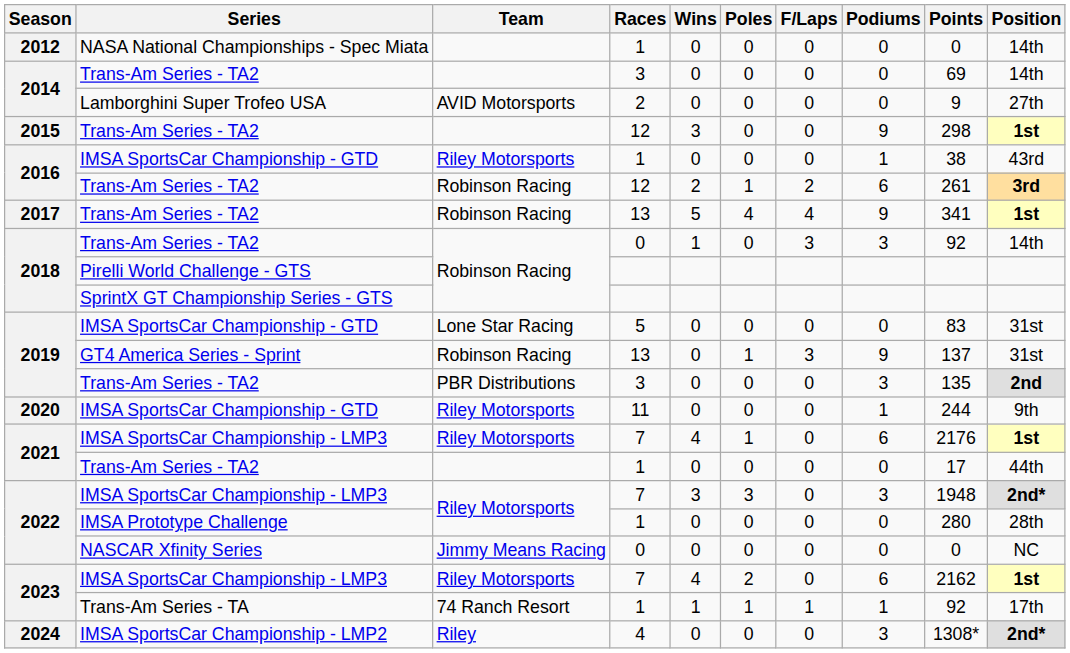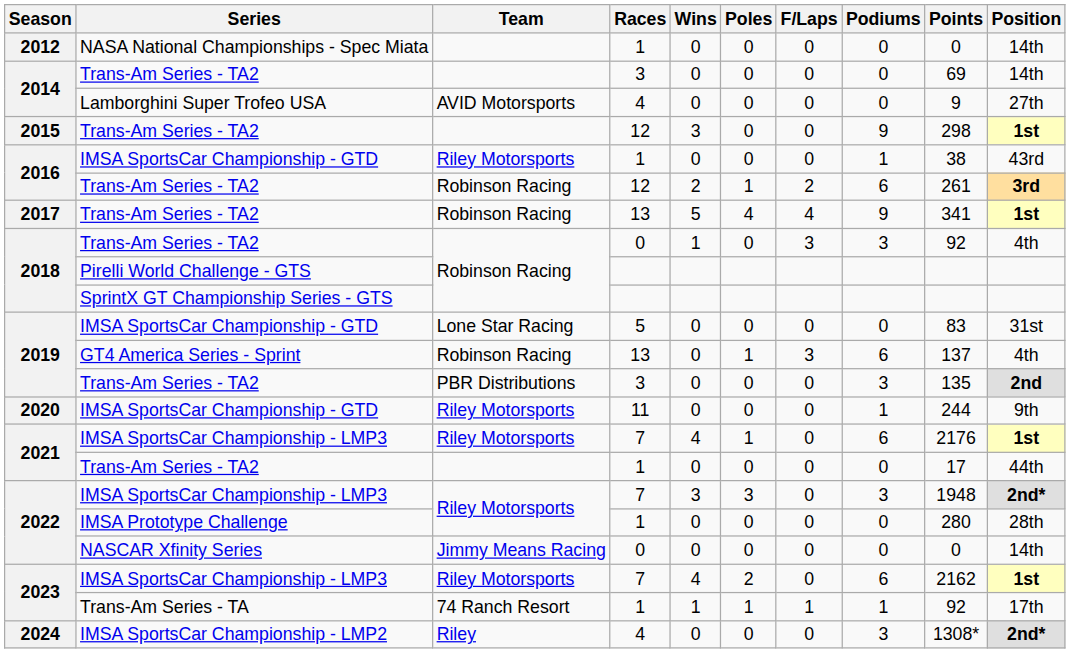2014 / Lamborghini Super Trofeo USA | Races: 2 -> 4
2018 / Trans-Am Series - TA2 | Position: 14th -> 4th
2019 / GT4 America Series - Sprint | Podiums: 9 -> 6
2019 / GT4 America Series - Sprint | Position: 31st -> 4th
2022 / NASCAR Xfinity Series | Position: NC -> 14th
